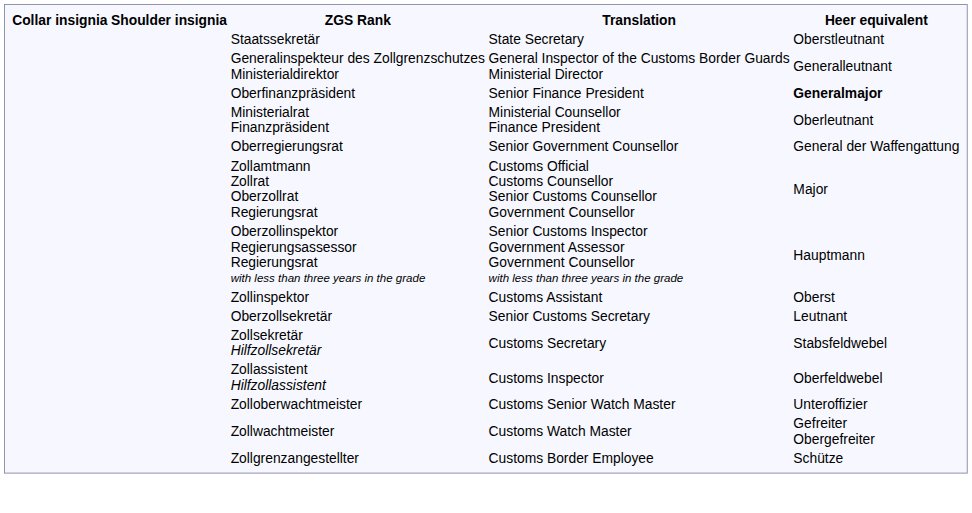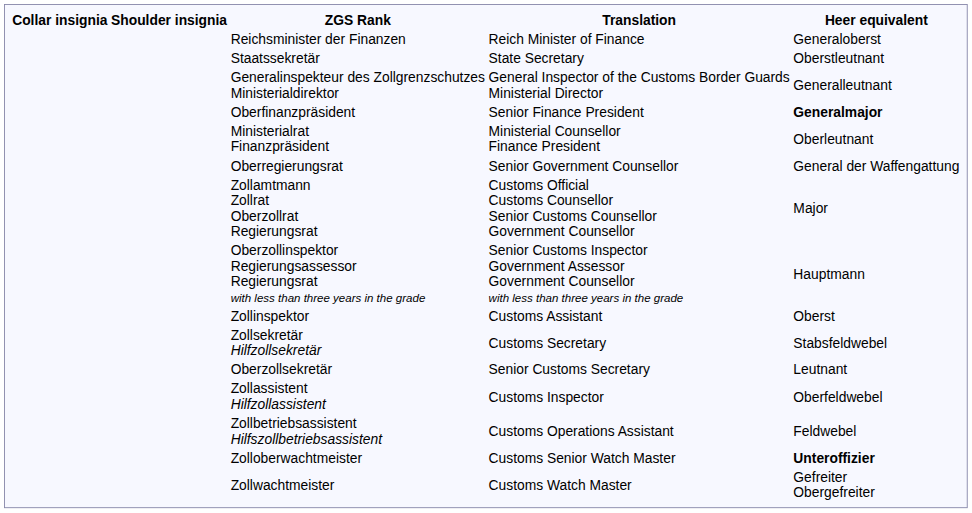+ row: Reichsminister der Finanzen | Reich Minister of Finance | Generaloberst
rows swapped: Oberzollsekretär <-> Zollsekretär Hilfzollsekretär
+ row: Zollbetriebsassistent Hilfszollbetriebsassistent | Customs Operations Assistant | Feldwebel
Zolloberwachtmeister | Heer equivalent: normal -> bold
- row: Zollgrenzangestellter | Customs Border Employee | Schütze
